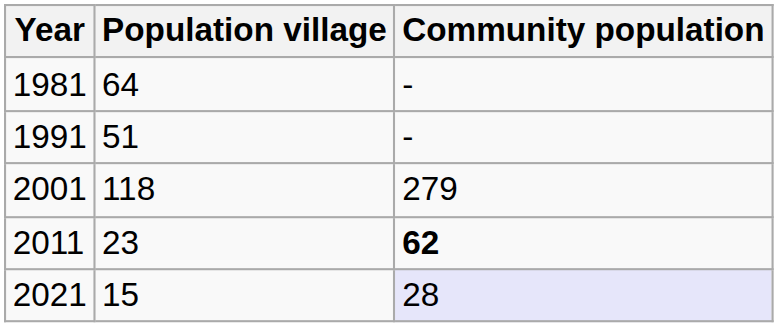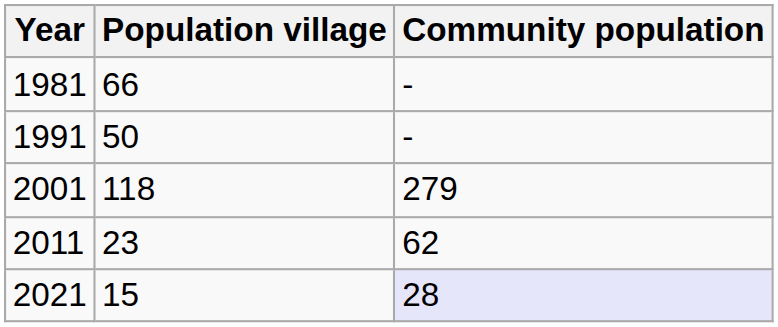1981 | Population village: 64 -> 66
1991 | Population village: 51 -> 50
2011 | Community population: bold -> normal
